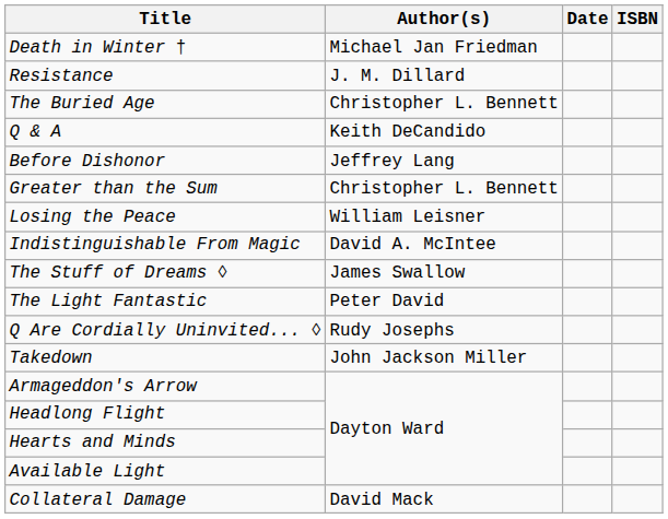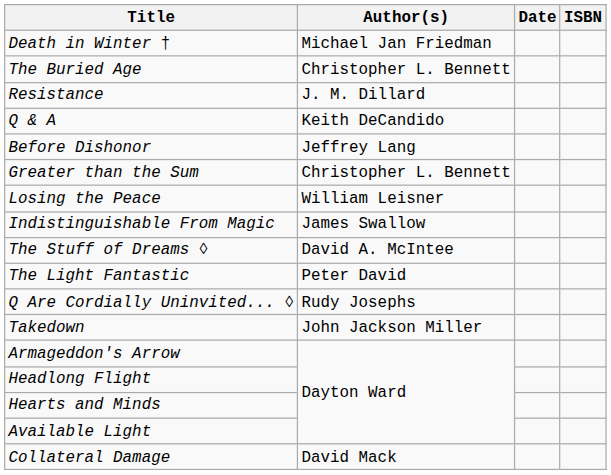rows swapped: The Buried Age <-> Resistance
Indistinguishable From Magic | Author(s): David A. McIntee -> James Swallow
The Stuff of Dreams ◊ | Author(s): James Swallow -> David A. McIntee
